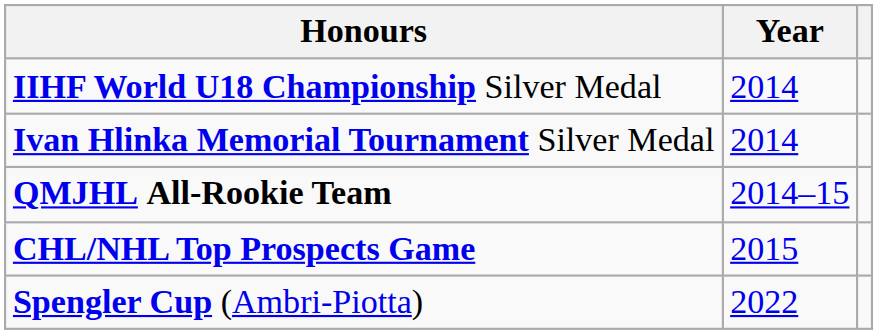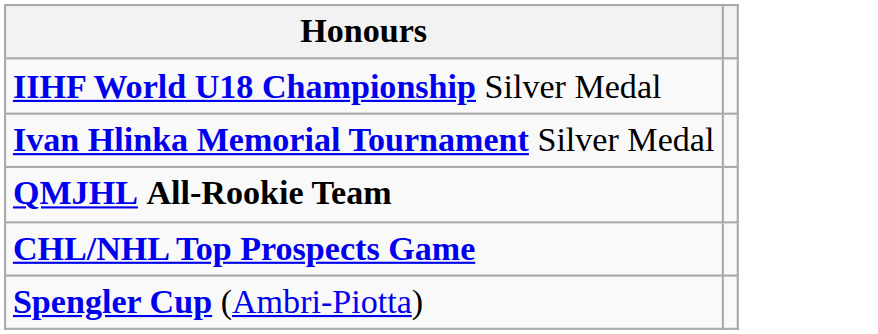- column: Year | 2014 | 2014 | 2014–15 | 2015 | 2022
